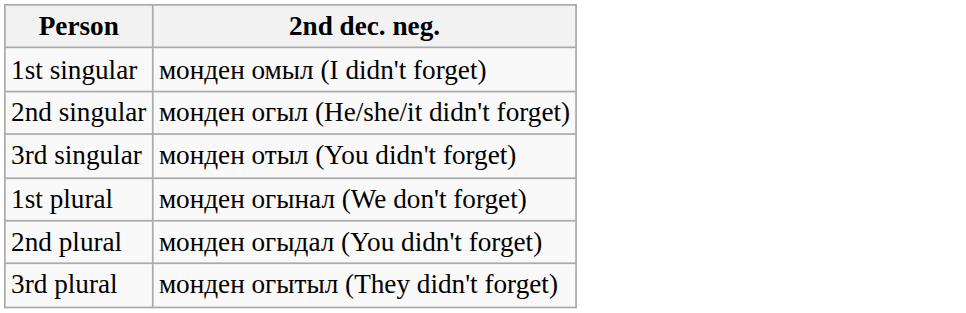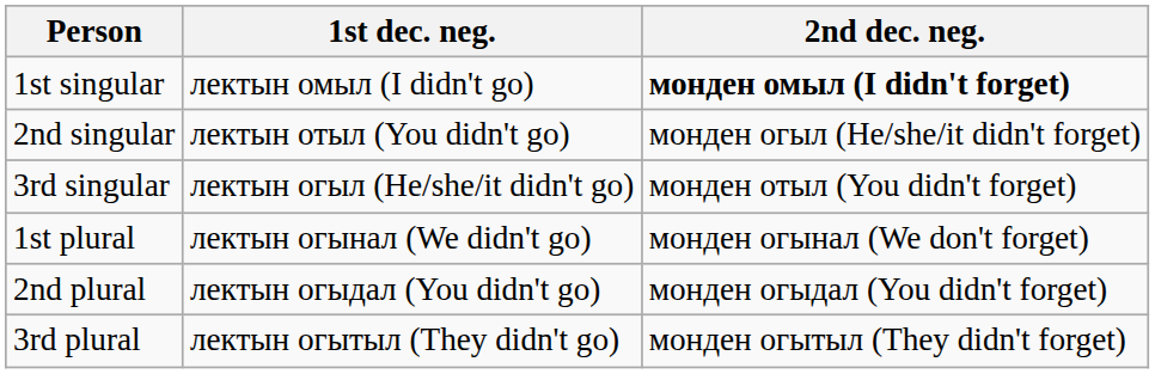+ column: 1st dec. neg. | лектын омыл (I didn't go) | лектын отыл (You didn't go) | лектын огыл (He/she/it didn't go) | лектын огынал (We didn't go) | лектын огыдал (You didn't go) | лектын огытыл (They didn't go)
1st singular | 2nd dec. neg.: normal -> bold
